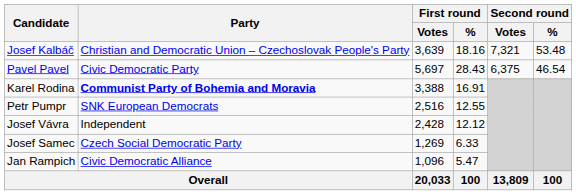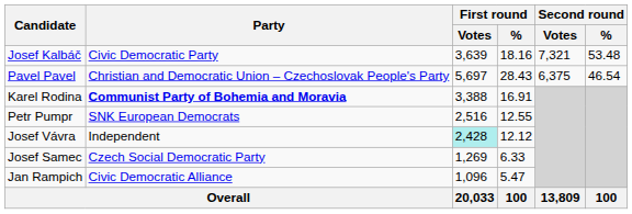Josef Kalbáč | Party: Christian and Democratic Union – Czechoslovak People's Party -> Civic Democratic Party
Pavel Pavel | Party: Civic Democratic Party -> Christian and Democratic Union – Czechoslovak People's Party
Josef Vávra | First round / Votes: no background -> paleturquoise background
